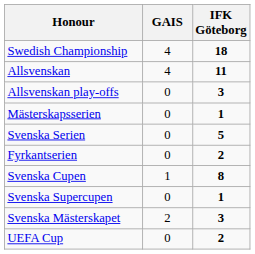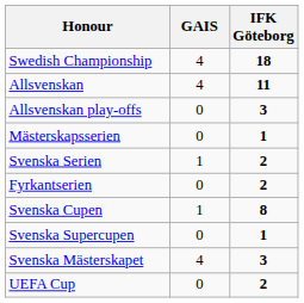Svenska Serien | GAIS: 0 -> 1
Svenska Serien | IFK Göteborg: 5 -> 2
Svenska Mästerskapet | GAIS: 2 -> 4
